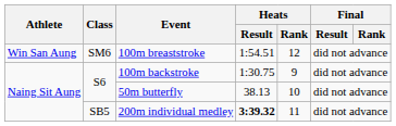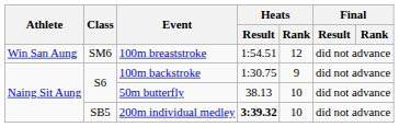200m individual medley | Heats / Rank: 11 -> 10
